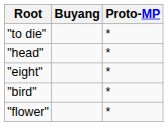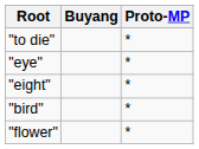+ row: "eye" | *
- row: "head" | *
